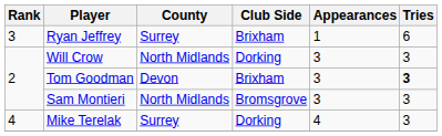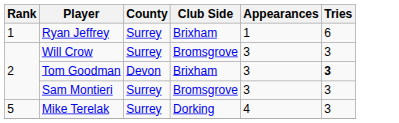Ryan Jeffrey | Rank: 3 -> 1
Will Crow | County: North Midlands -> Surrey
Will Crow | Club Side: Dorking -> Bromsgrove
Sam Montieri | County: North Midlands -> Surrey
Mike Terelak | Rank: 4 -> 5
